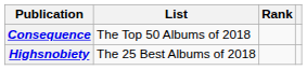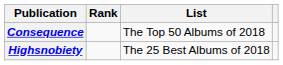columns swapped: List <-> Rank
